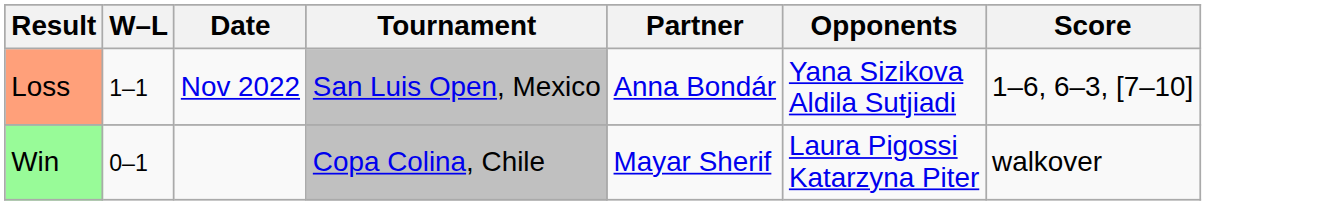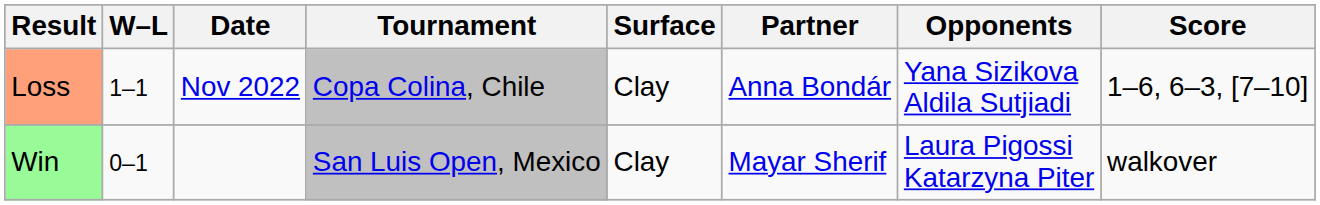+ column: Surface | Clay | Clay
Loss | Tournament: San Luis Open, Mexico -> Copa Colina, Chile
Win | Tournament: Copa Colina, Chile -> San Luis Open, Mexico
